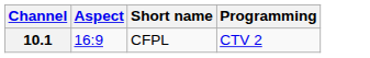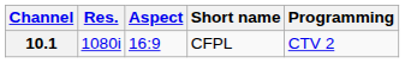+ column: Res. | 1080i
